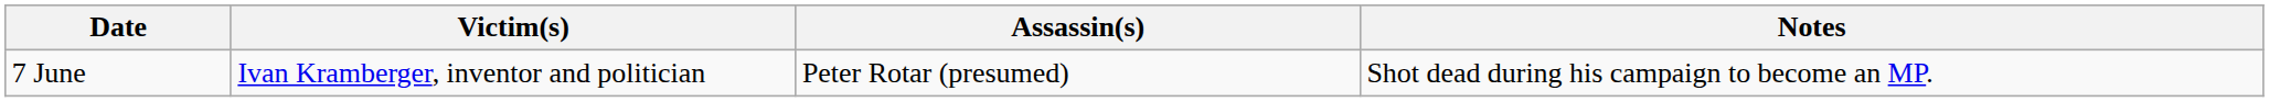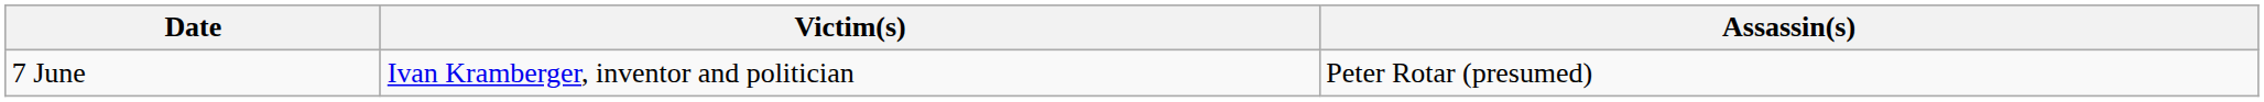- column: Notes | Shot dead during his campaign to become an MP.
